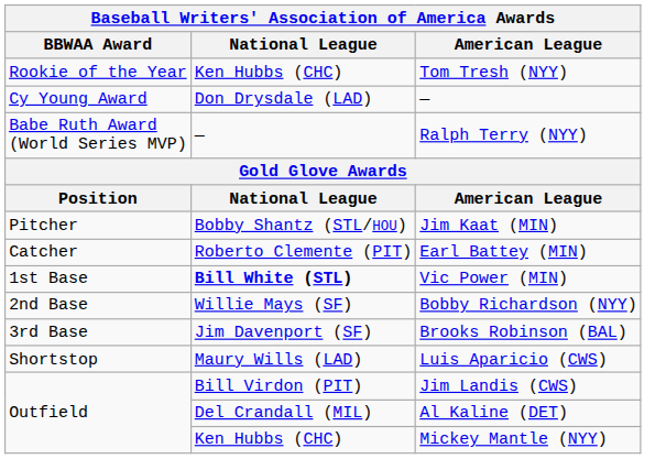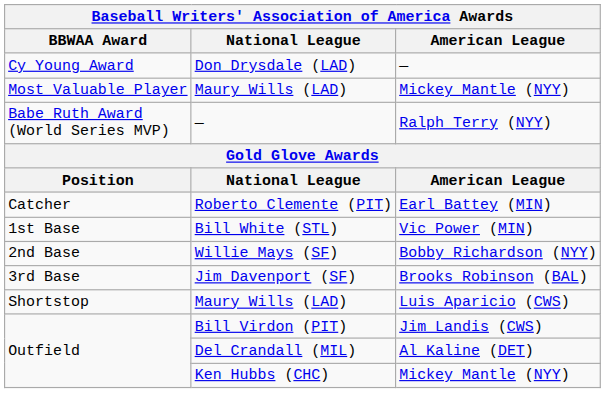- row: Rookie of the Year | Ken Hubbs (CHC) | Tom Tresh (NYY)
+ row: Most Valuable Player | Maury Wills (LAD) | Mickey Mantle (NYY)
- row: Pitcher | Bobby Shantz (STL/HOU) | Jim Kaat (MIN)
Vic Power (MIN) | National League: bold -> normal
